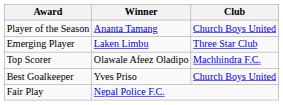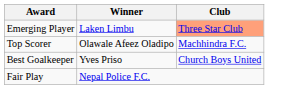- row: Player of the Season | Ananta Tamang | Church Boys United
Emerging Player | Club: no background -> lightsalmon background
